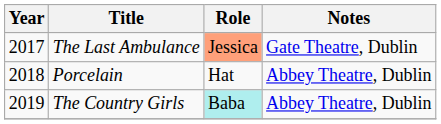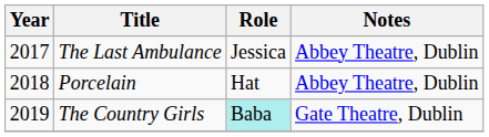The Last Ambulance | Role: lightsalmon background -> no background
The Last Ambulance | Notes: Gate Theatre, Dublin -> Abbey Theatre, Dublin
The Country Girls | Notes: Abbey Theatre, Dublin -> Gate Theatre, Dublin
